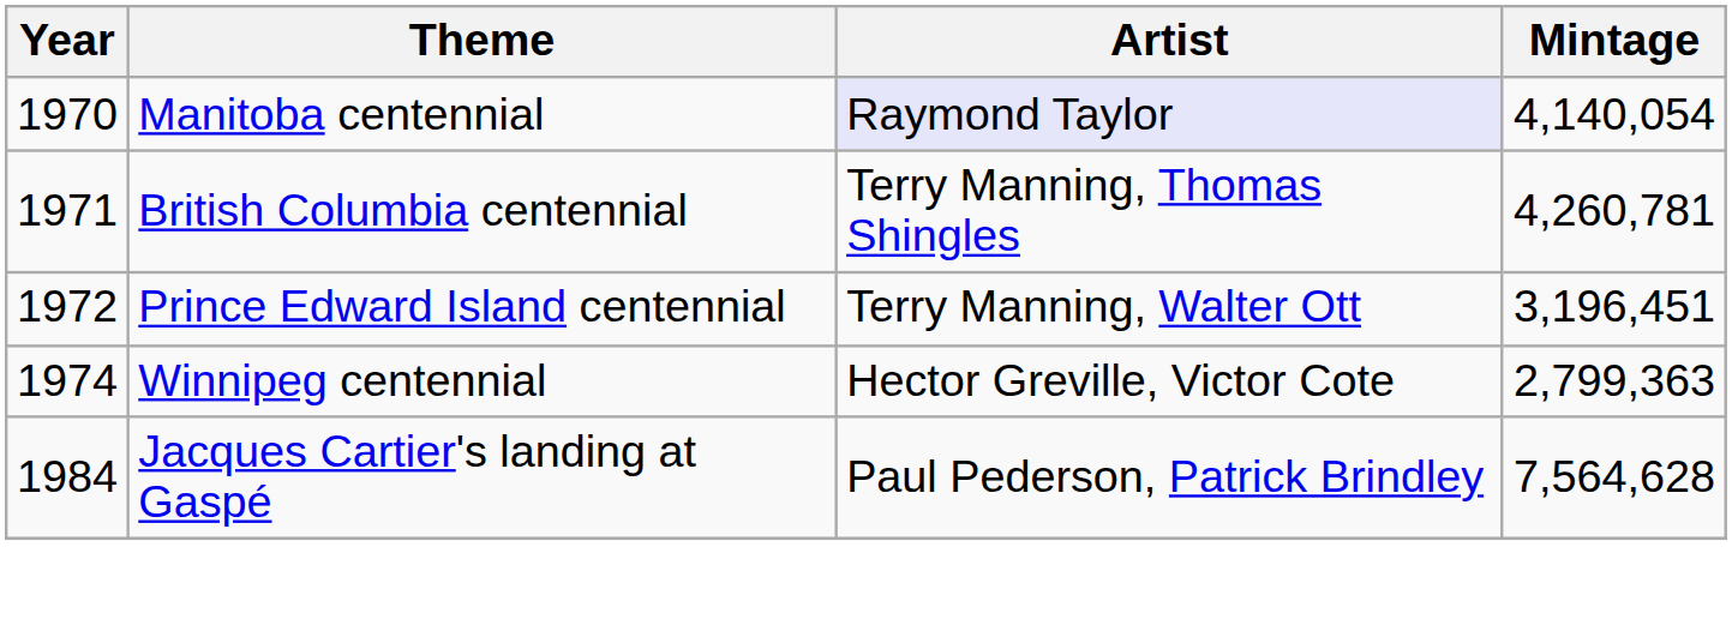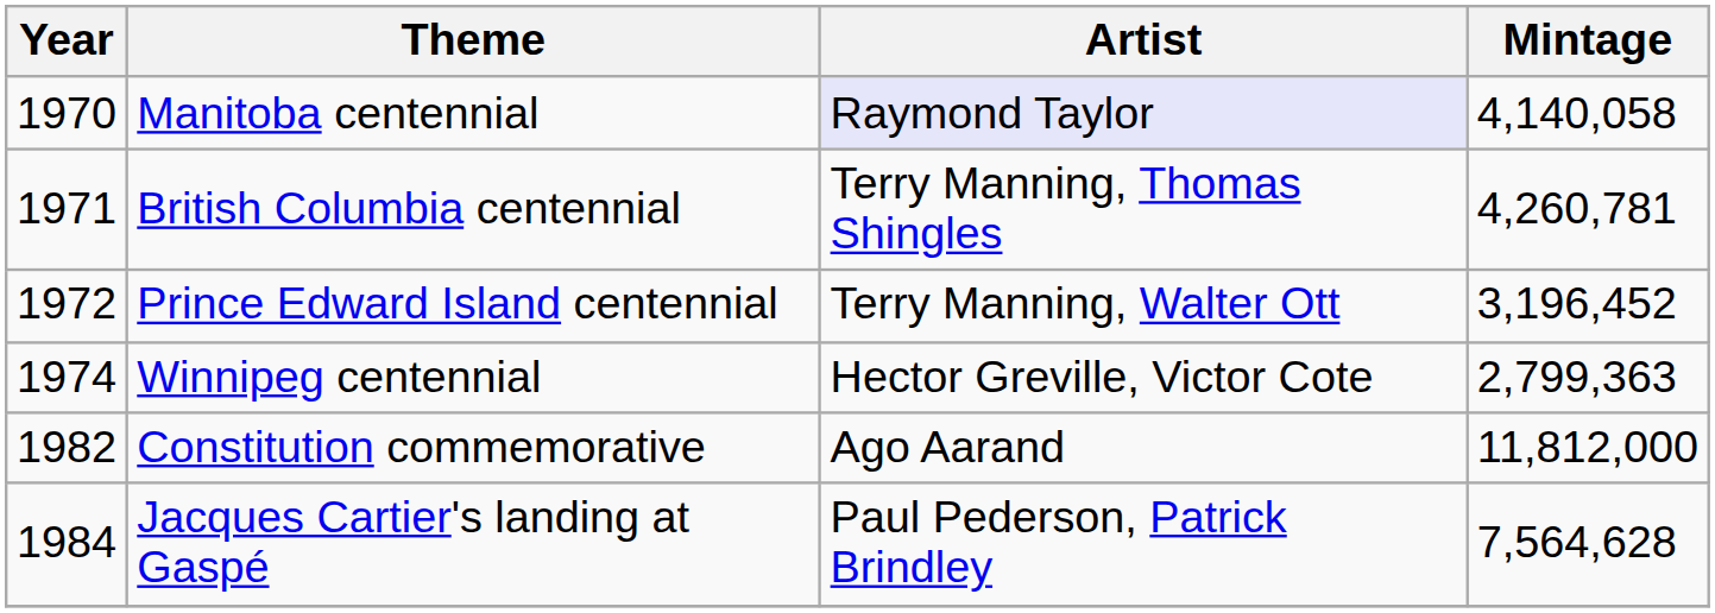Manitoba centennial | Mintage: 4,140,054 -> 4,140,058
Prince Edward Island centennial | Mintage: 3,196,451 -> 3,196,452
+ row: 1982 | Constitution commemorative | Ago Aarand | 11,812,000
